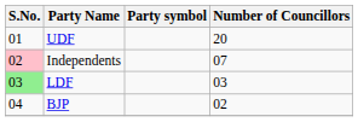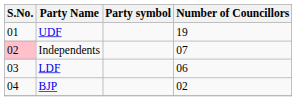UDF | Number of Councillors: 20 -> 19
LDF | S.No.: lightgreen background -> no background
LDF | Number of Councillors: 03 -> 06
